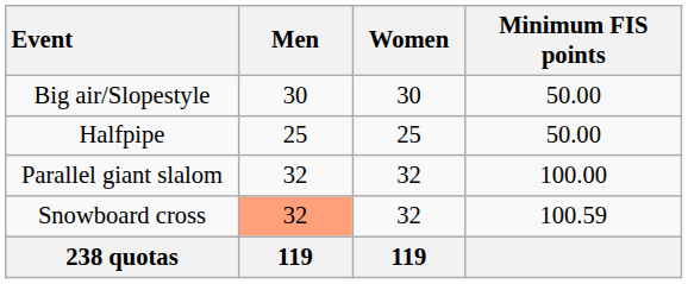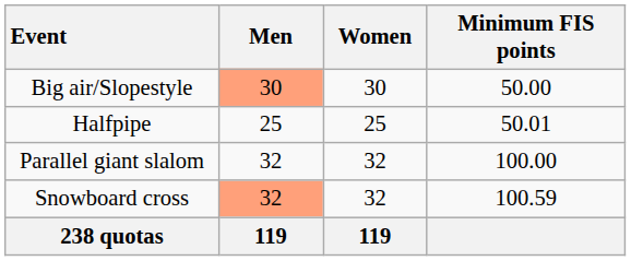Big air/Slopestyle | Men: no background -> lightsalmon background
Halfpipe | Minimum FIS points: 50.00 -> 50.01
